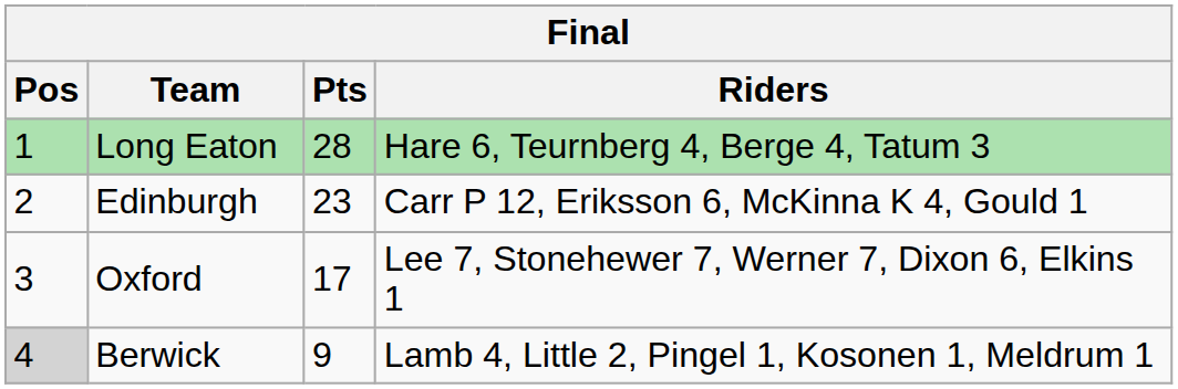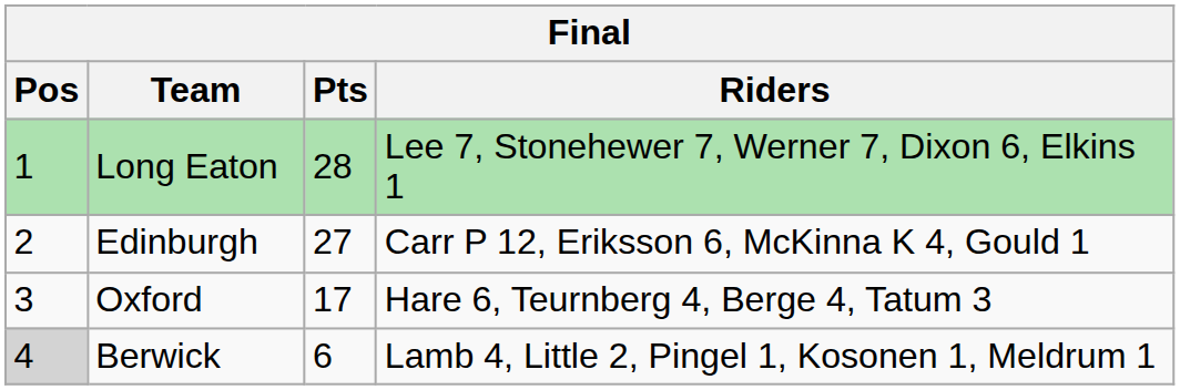Long Eaton | Riders: Hare 6, Teurnberg 4, Berge 4, Tatum 3 -> Lee 7, Stonehewer 7, Werner 7, Dixon 6, Elkins 1
Edinburgh | Pts: 23 -> 27
Oxford | Riders: Lee 7, Stonehewer 7, Werner 7, Dixon 6, Elkins 1 -> Hare 6, Teurnberg 4, Berge 4, Tatum 3
Berwick | Pts: 9 -> 6
